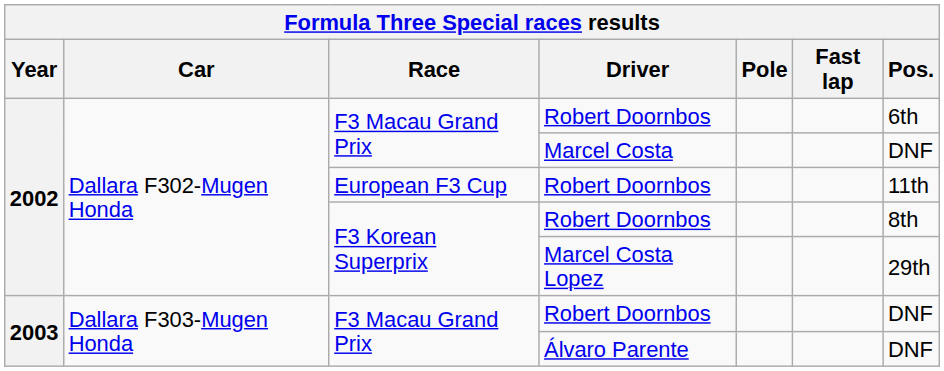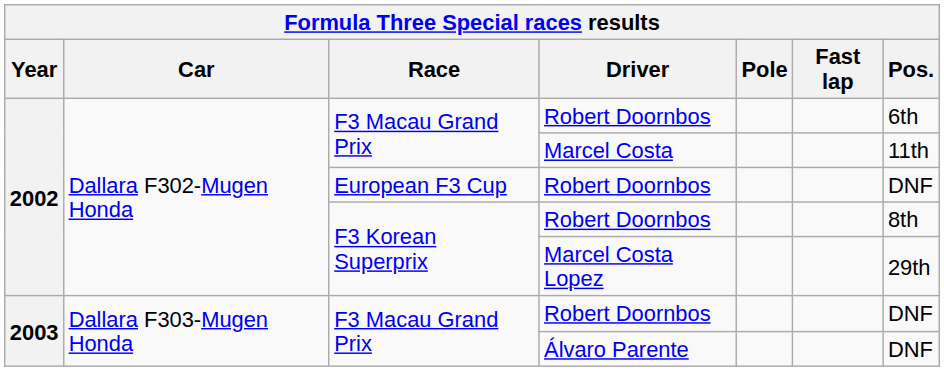Marcel Costa | Pos.: DNF -> 11th
European F3 Cup / Robert Doornbos | Pos.: 11th -> DNF
